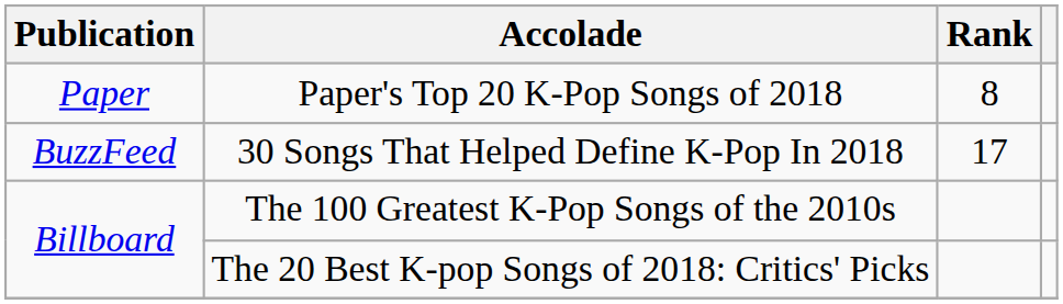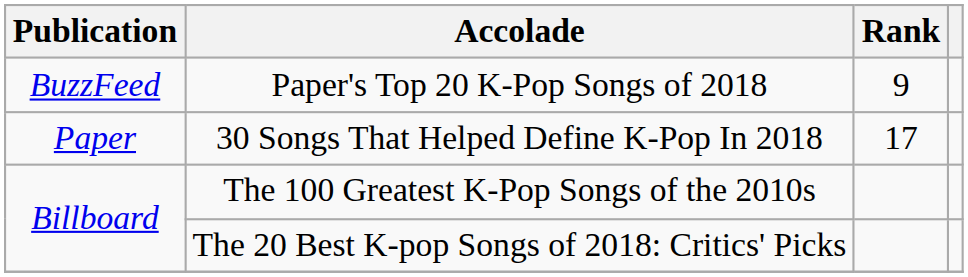Paper's Top 20 K-Pop Songs of 2018 | Publication: Paper -> BuzzFeed
Paper's Top 20 K-Pop Songs of 2018 | Rank: 8 -> 9
30 Songs That Helped Define K-Pop In 2018 | Publication: BuzzFeed -> Paper
